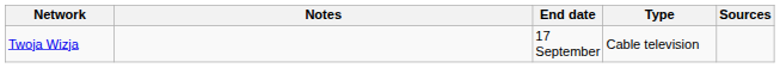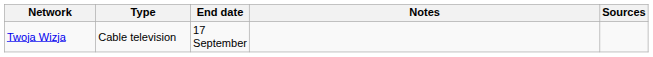columns swapped: Type <-> Notes
